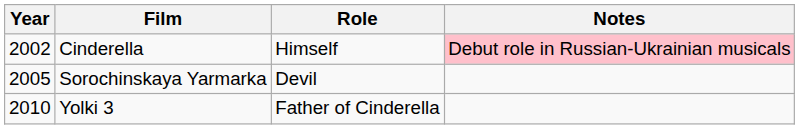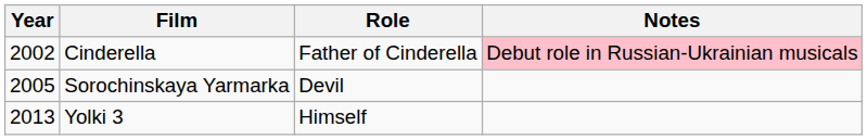Cinderella | Role: Himself -> Father of Cinderella
Yolki 3 | Year: 2010 -> 2013
Yolki 3 | Role: Father of Cinderella -> Himself
